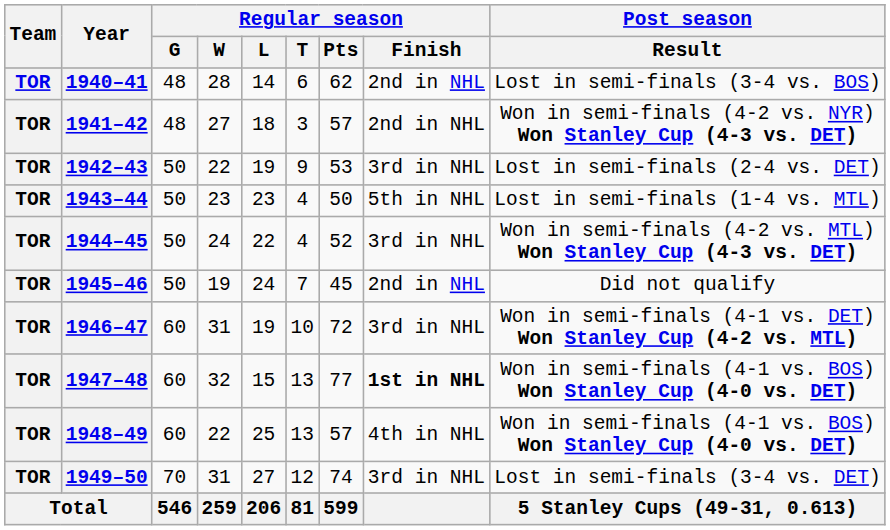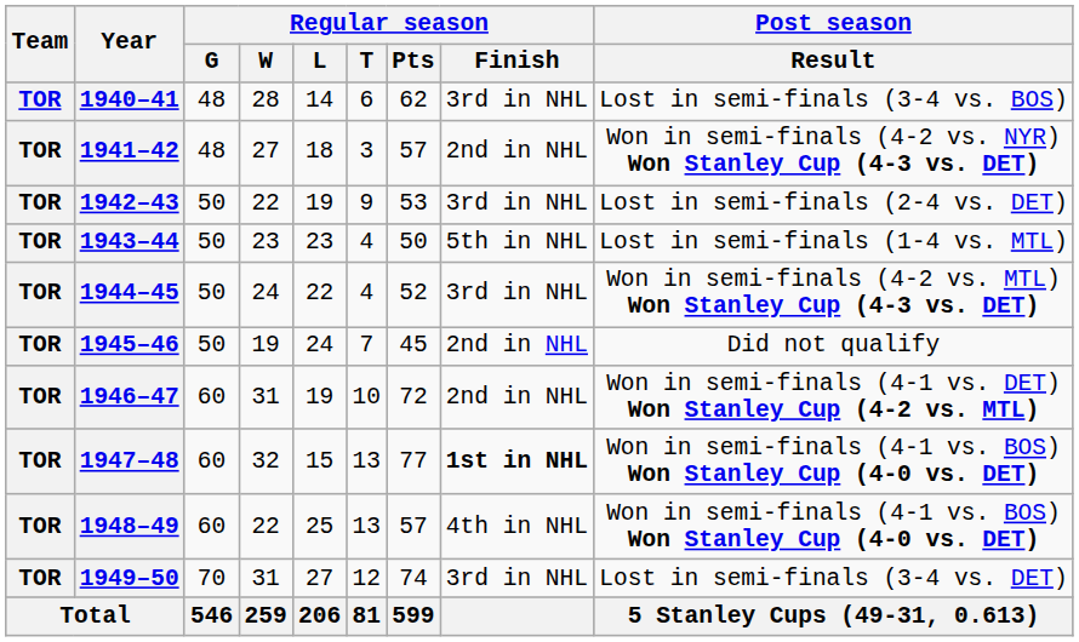1940–41 | Regular season / Finish: 2nd in NHL -> 3rd in NHL
1946–47 | Regular season / Finish: 3rd in NHL -> 2nd in NHL
